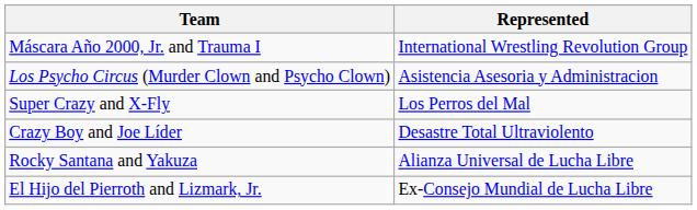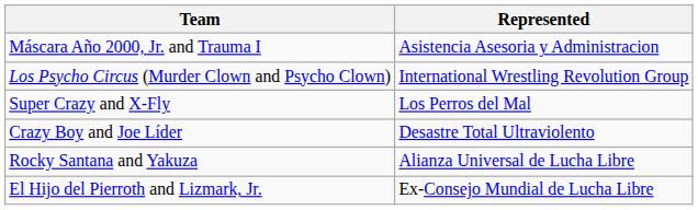Máscara Año 2000, Jr. and Trauma I | Represented: International Wrestling Revolution Group -> Asistencia Asesoria y Administracion
Los Psycho Circus (Murder Clown and Psycho Clown) | Represented: Asistencia Asesoria y Administracion -> International Wrestling Revolution Group
